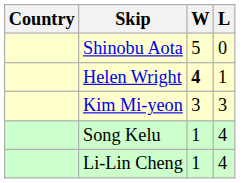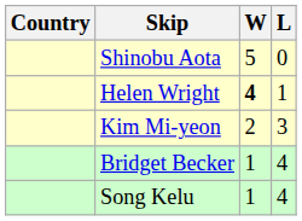Kim Mi-yeon | W: 3 -> 2
+ row: Bridget Becker | 1 | 4
- row: Li-Lin Cheng | 1 | 4
